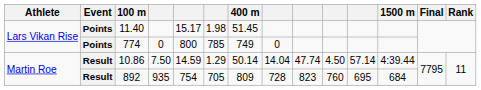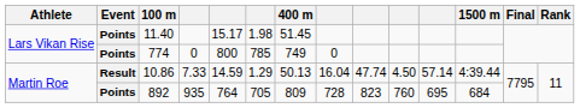10.86 | column 4: 7.50 -> 7.33
10.86 | 400 m: 50.14 -> 50.13
10.86 | column 8: 14.04 -> 16.04
892 | Event: Result -> Points
892 | column 5: 754 -> 764
